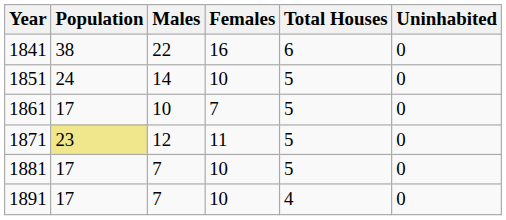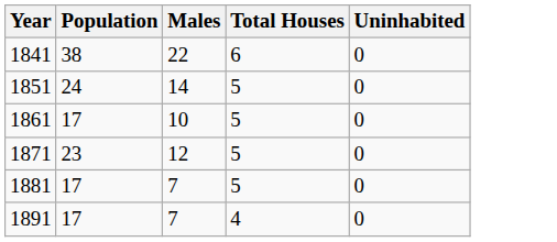- column: Females | 16 | 10 | 7 | 11 | 10 | 10
1871 | Population: khaki background -> no background
